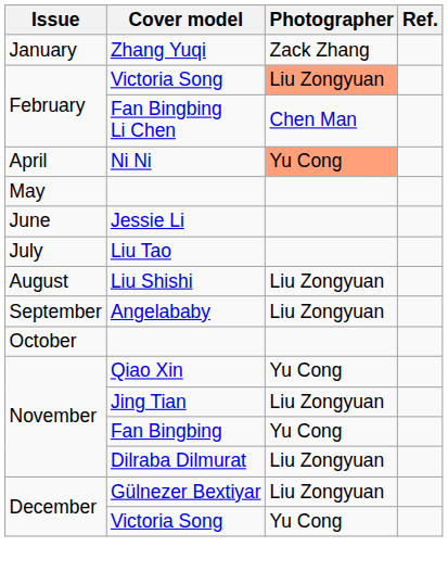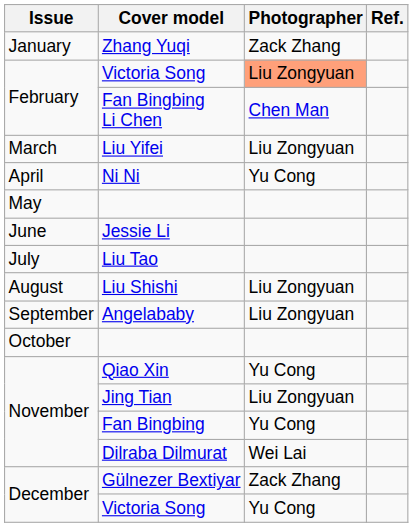+ row: March | Liu Yifei | Liu Zongyuan
Ni Ni | Photographer: lightsalmon background -> no background
Dilraba Dilmurat | Photographer: Liu Zongyuan -> Wei Lai
Gülnezer Bextiyar | Photographer: Liu Zongyuan -> Zack Zhang
